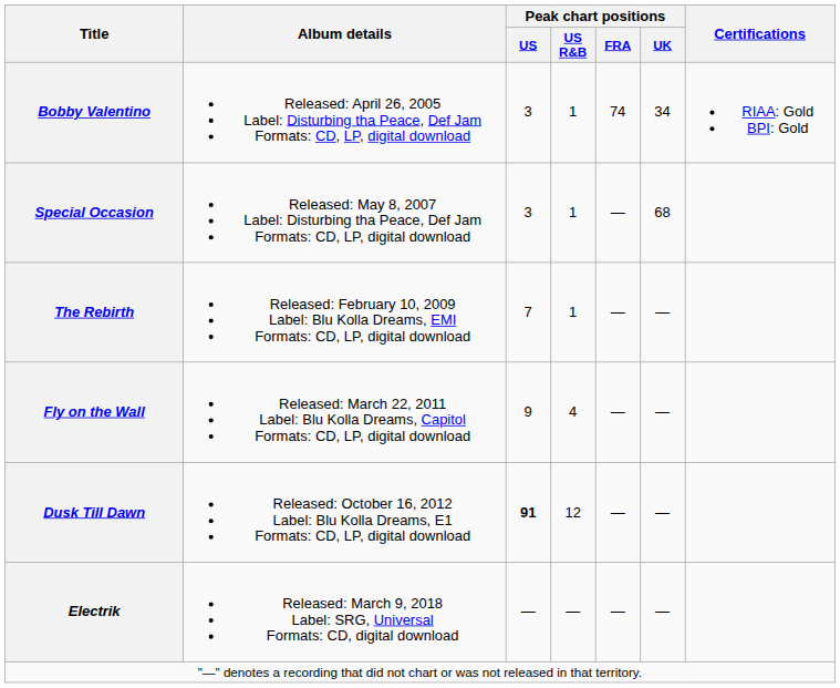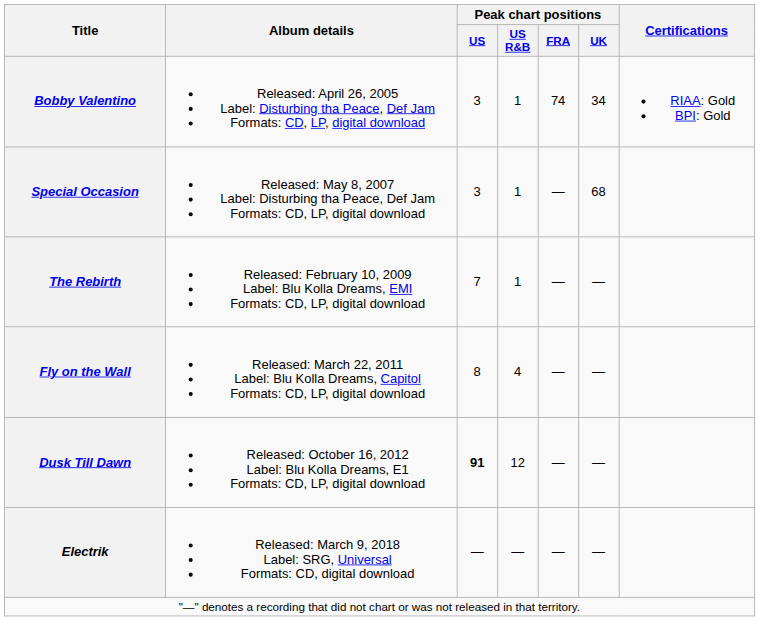Fly on the Wall | Peak chart positions / US: 9 -> 8
